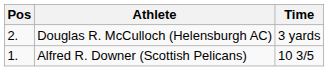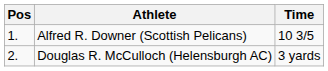rows swapped: Alfred R. Downer (Scottish Pelicans) <-> Douglas R. McCulloch (Helensburgh AC)
